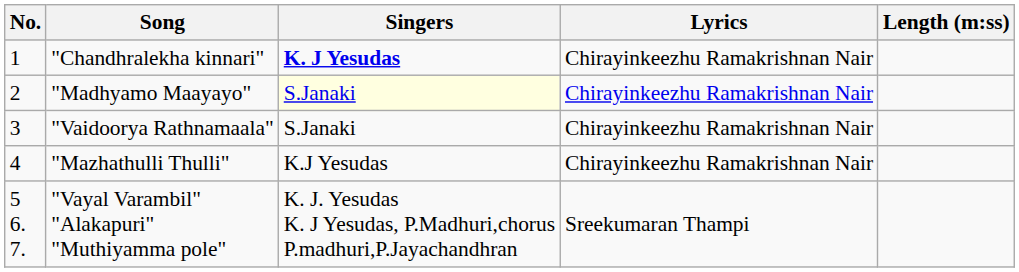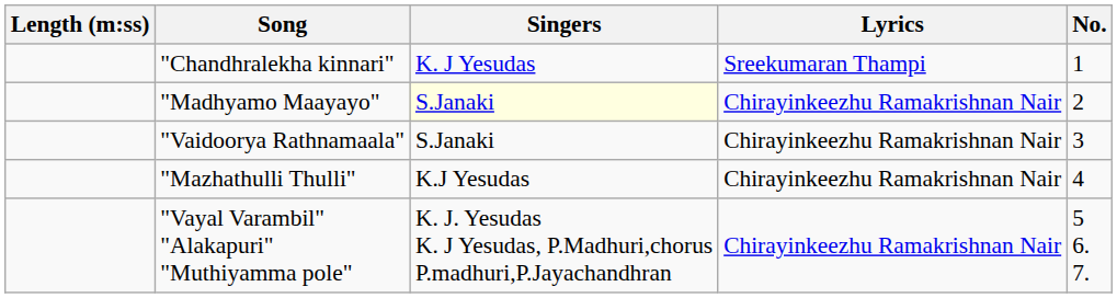columns swapped: No. <-> Length (m:ss)
"Chandhralekha kinnari" | Singers: bold -> normal
"Chandhralekha kinnari" | Lyrics: Chirayinkeezhu Ramakrishnan Nair -> Sreekumaran Thampi
"Vayal Varambil" "Alakapuri" "Muthiyamma pole" | Lyrics: Sreekumaran Thampi -> Chirayinkeezhu Ramakrishnan Nair
